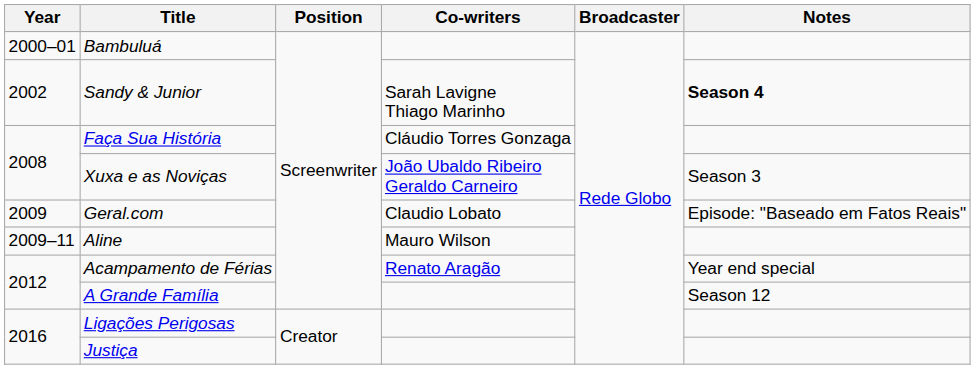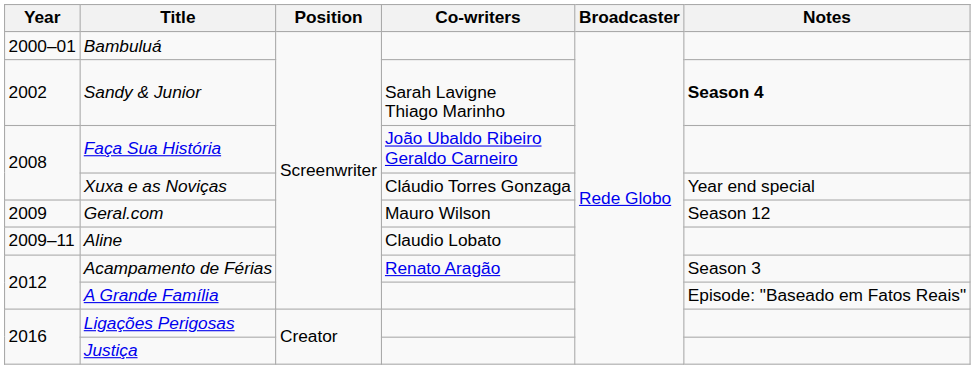Faça Sua História | Co-writers: Cláudio Torres Gonzaga -> João Ubaldo Ribeiro Geraldo Carneiro
Xuxa e as Noviças | Co-writers: João Ubaldo Ribeiro Geraldo Carneiro -> Cláudio Torres Gonzaga
Xuxa e as Noviças | Notes: Season 3 -> Year end special
Geral.com | Co-writers: Claudio Lobato -> Mauro Wilson
Geral.com | Notes: Episode: "Baseado em Fatos Reais" -> Season 12
Aline | Co-writers: Mauro Wilson -> Claudio Lobato
Acampamento de Férias | Notes: Year end special -> Season 3
A Grande Família | Notes: Season 12 -> Episode: "Baseado em Fatos Reais"
